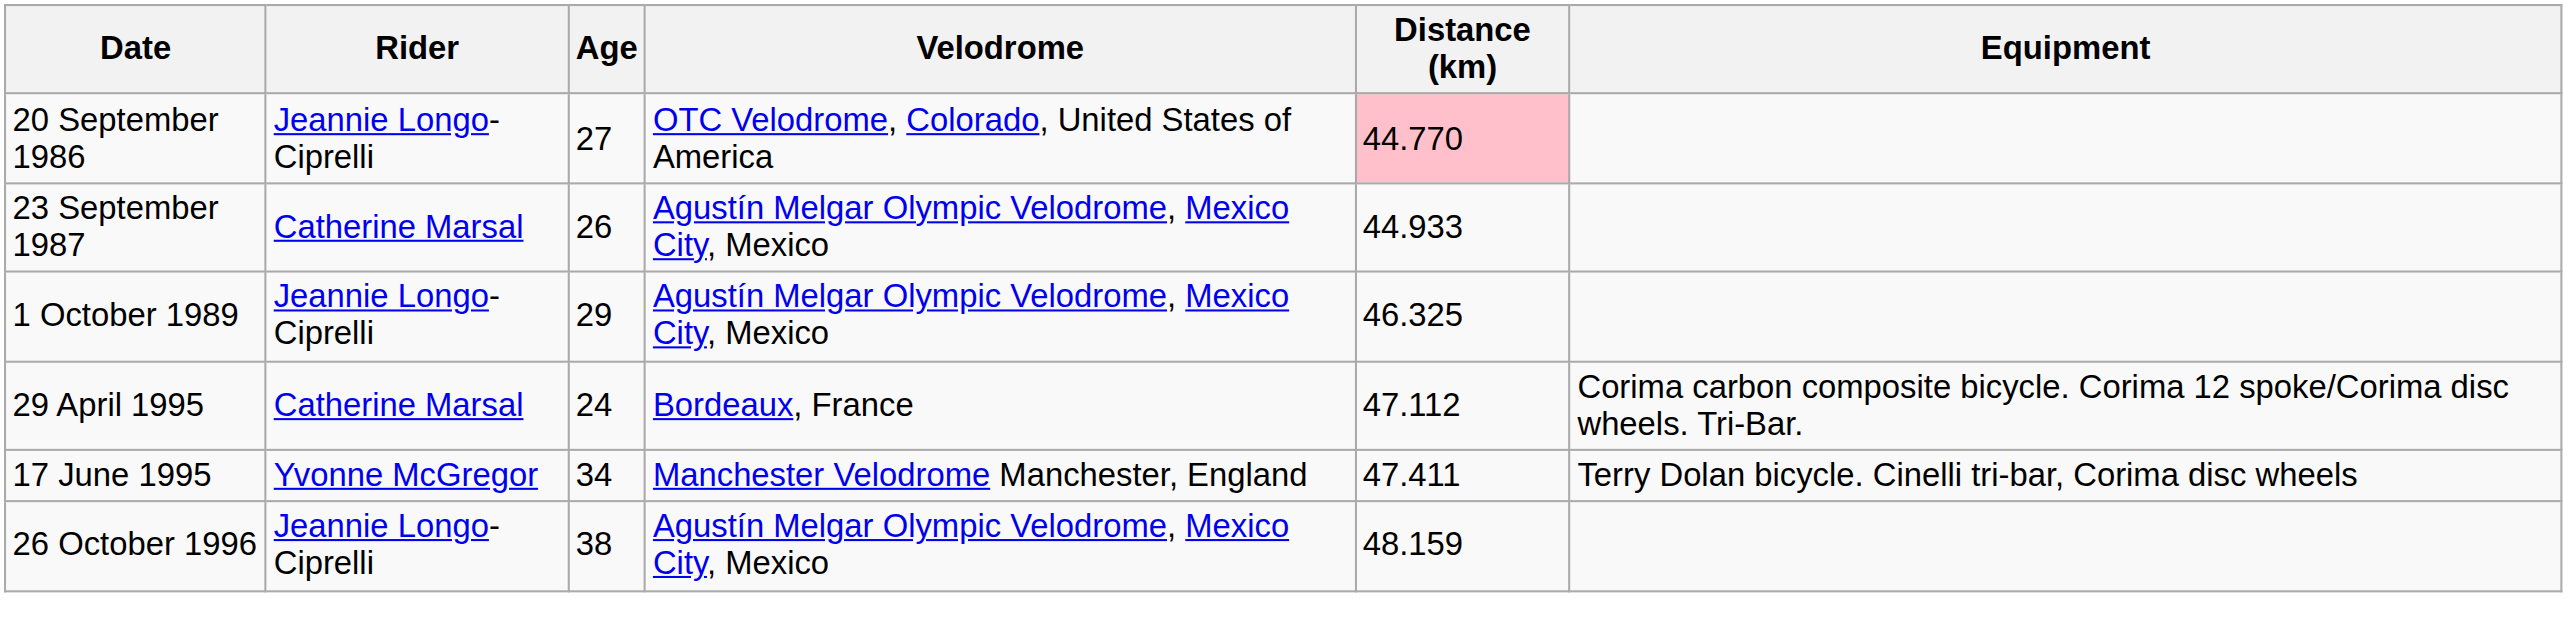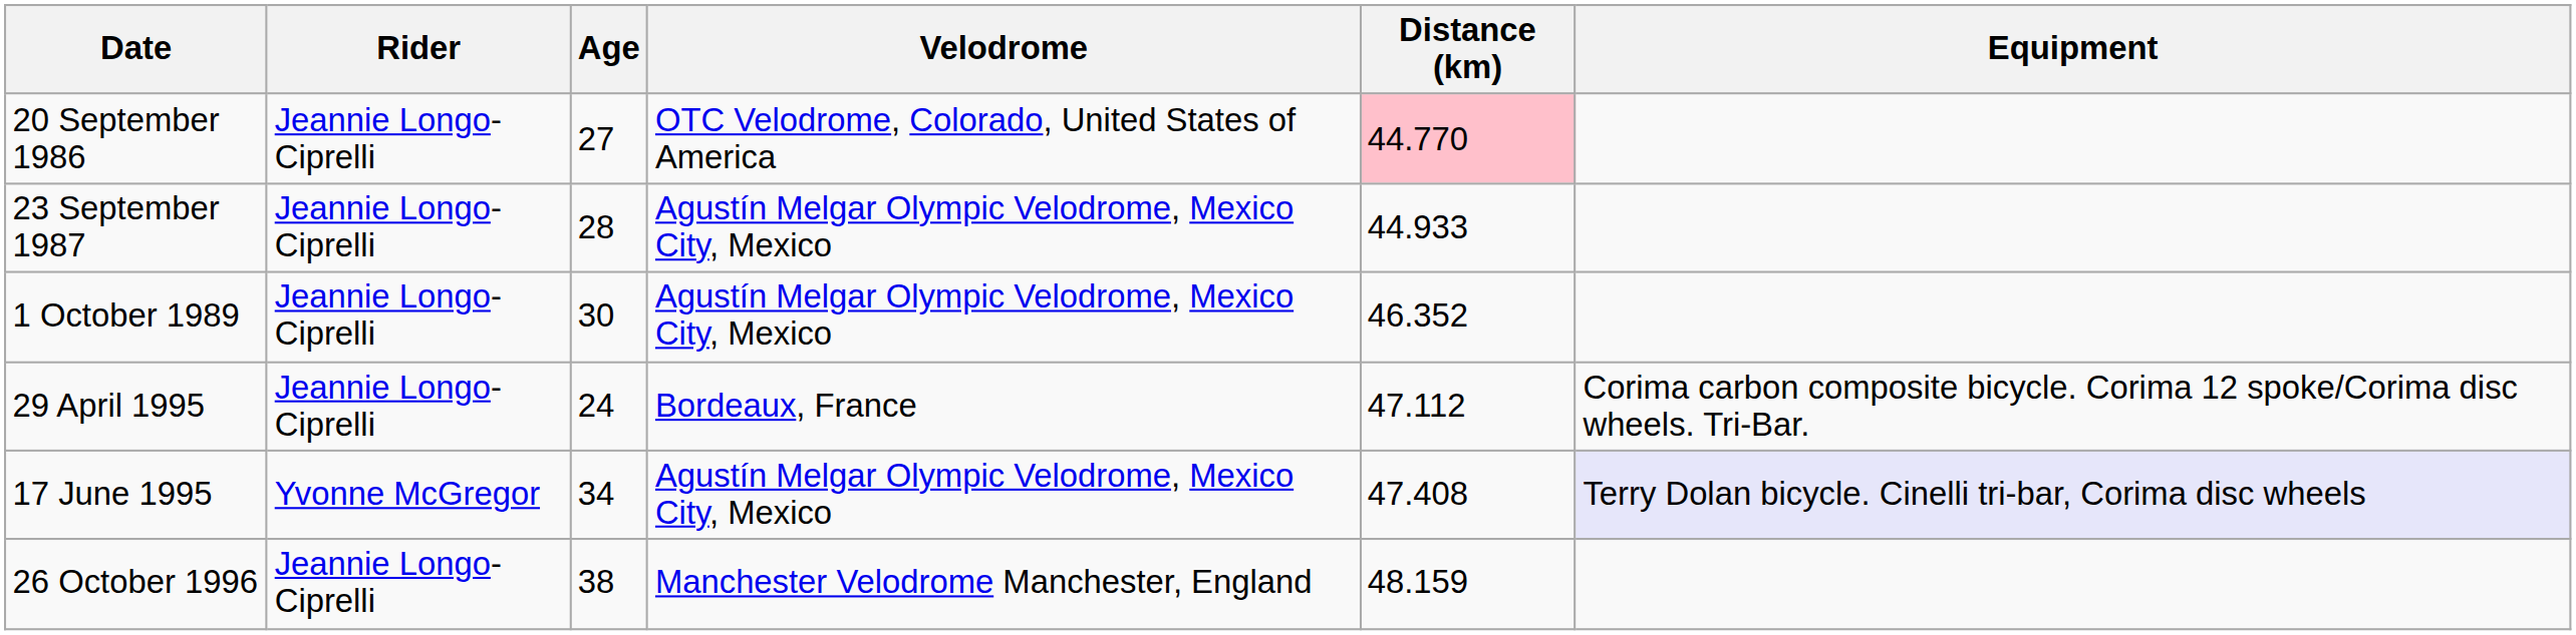23 September 1987 | Rider: Catherine Marsal -> Jeannie Longo-Ciprelli
23 September 1987 | Age: 26 -> 28
1 October 1989 | Age: 29 -> 30
1 October 1989 | Distance (km): 46.325 -> 46.352
29 April 1995 | Rider: Catherine Marsal -> Jeannie Longo-Ciprelli
17 June 1995 | Velodrome: Manchester Velodrome Manchester, England -> Agustín Melgar Olympic Velodrome, Mexico City, Mexico
17 June 1995 | Distance (km): 47.411 -> 47.408
17 June 1995 | Equipment: no background -> lavender background
26 October 1996 | Velodrome: Agustín Melgar Olympic Velodrome, Mexico City, Mexico -> Manchester Velodrome Manchester, England
